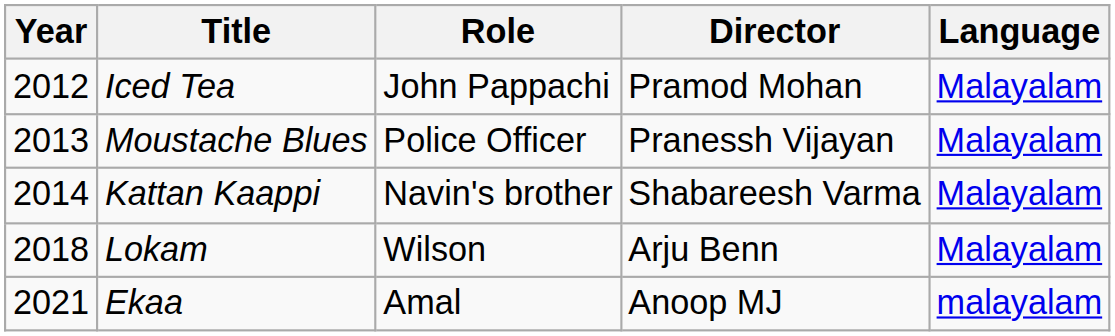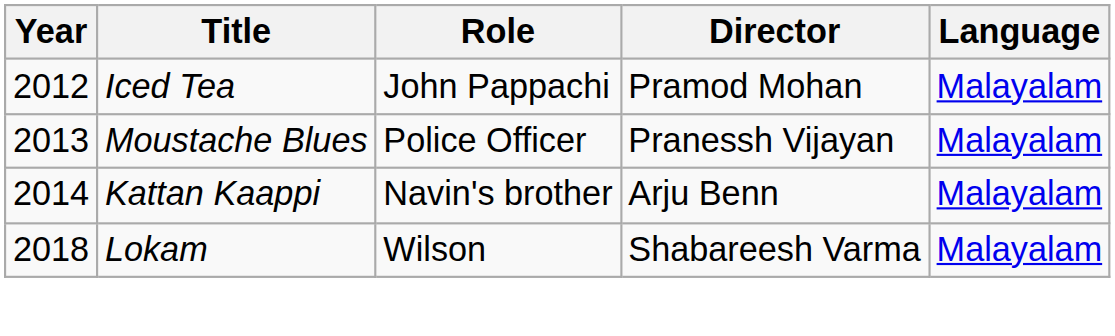Kattan Kaappi | Director: Shabareesh Varma -> Arju Benn
Lokam | Director: Arju Benn -> Shabareesh Varma
- row: 2021 | Ekaa | Amal | Anoop MJ | malayalam
